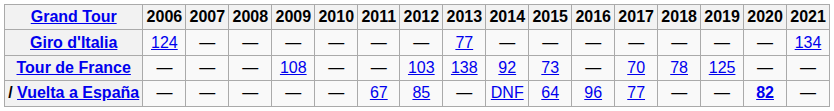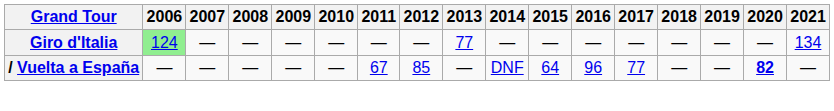Giro d'Italia | 2006: no background -> lightgreen background
- row: Tour de France | — | — | — | 108 | — | — | 103 | 138 | 92 | 73 | — | 70 | 78 | 125 | — | —
